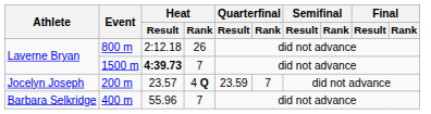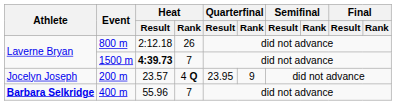200 m | Quarterfinal / Result: 23.59 -> 23.95
200 m | Quarterfinal / Rank: 7 -> 9
400 m | Athlete: normal -> bold
